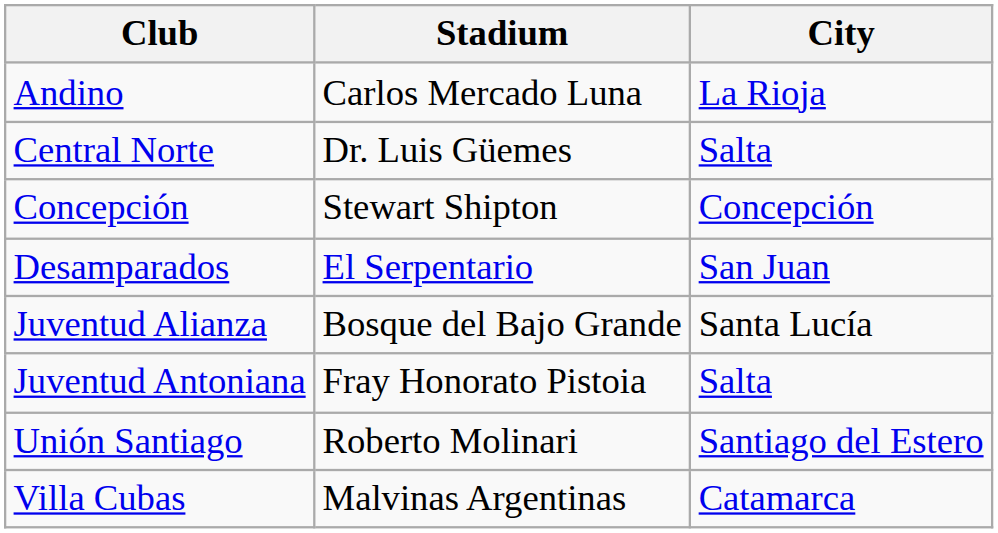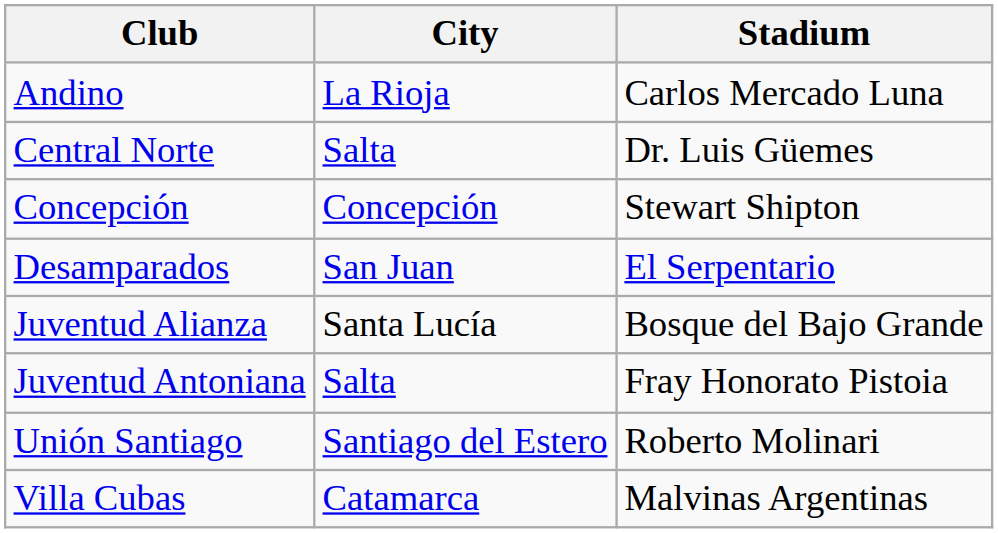columns swapped: City <-> Stadium
